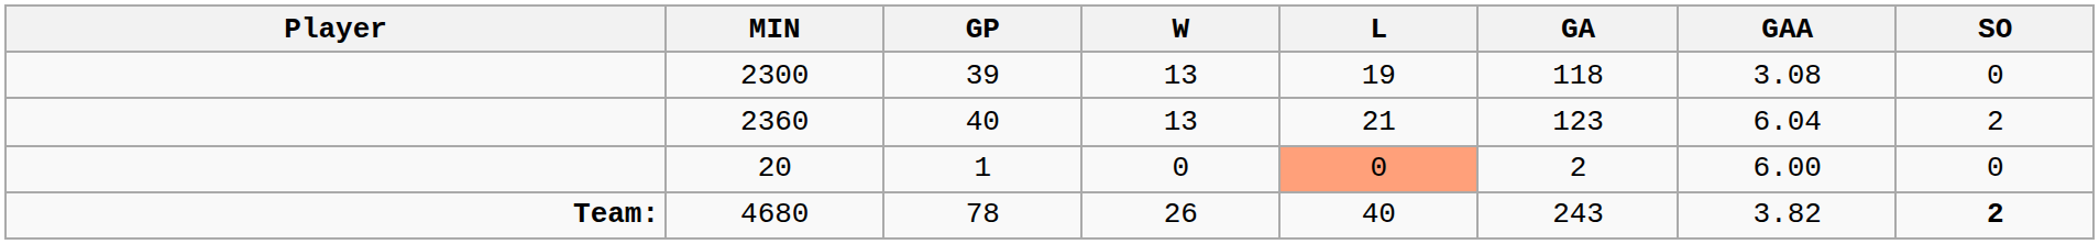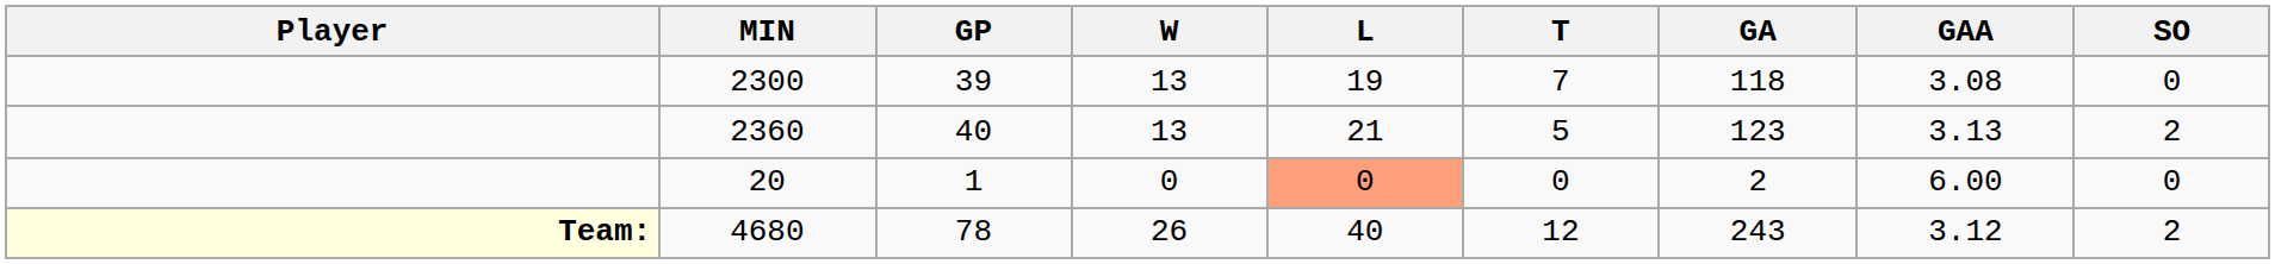+ column: T | 7 | 5 | 0 | 12
2360 | GAA: 6.04 -> 3.13
4680 | Player: no background -> lightyellow background
4680 | GAA: 3.82 -> 3.12
4680 | SO: bold -> normal
